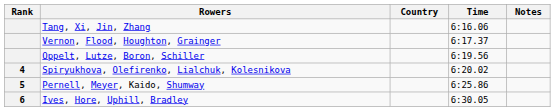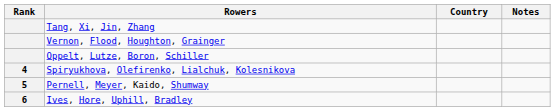- column: Time | 6:16.06 | 6:17.37 | 6:19.56 | 6:20.02 | 6:25.86 | 6:30.05
